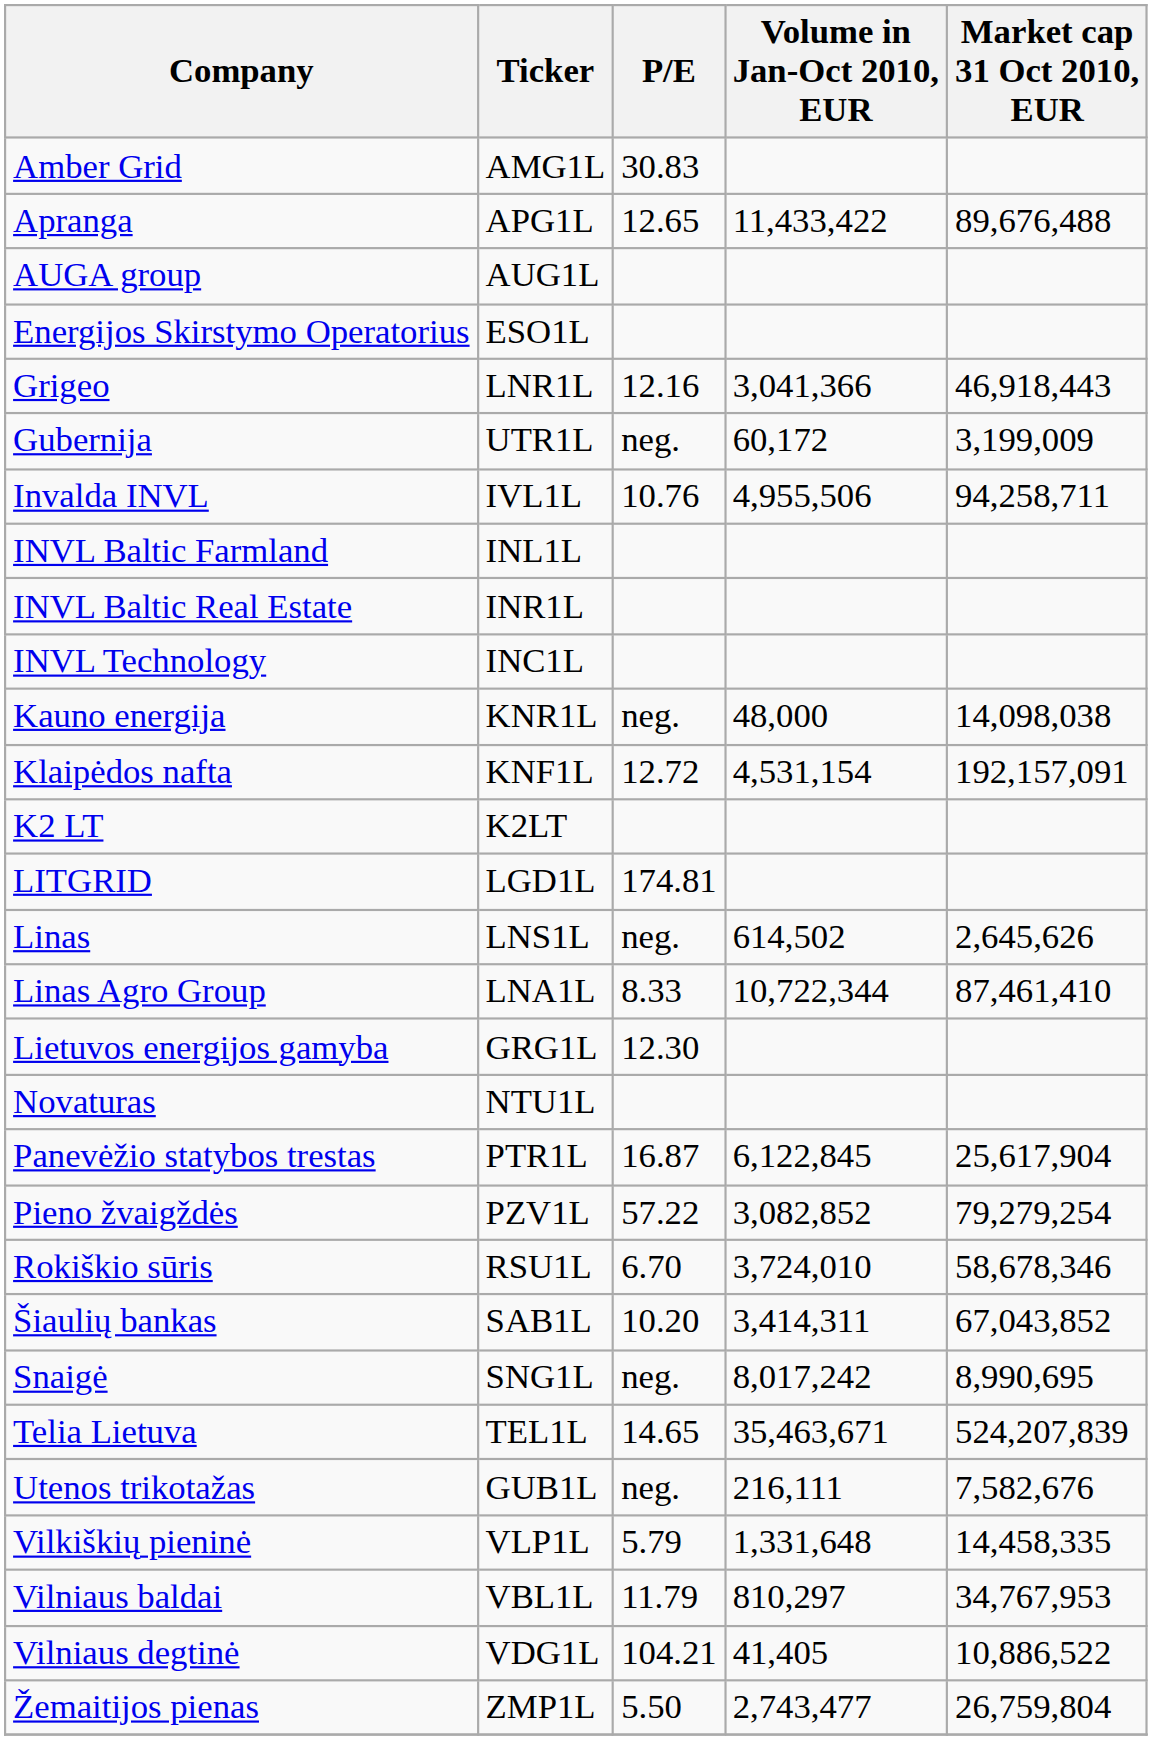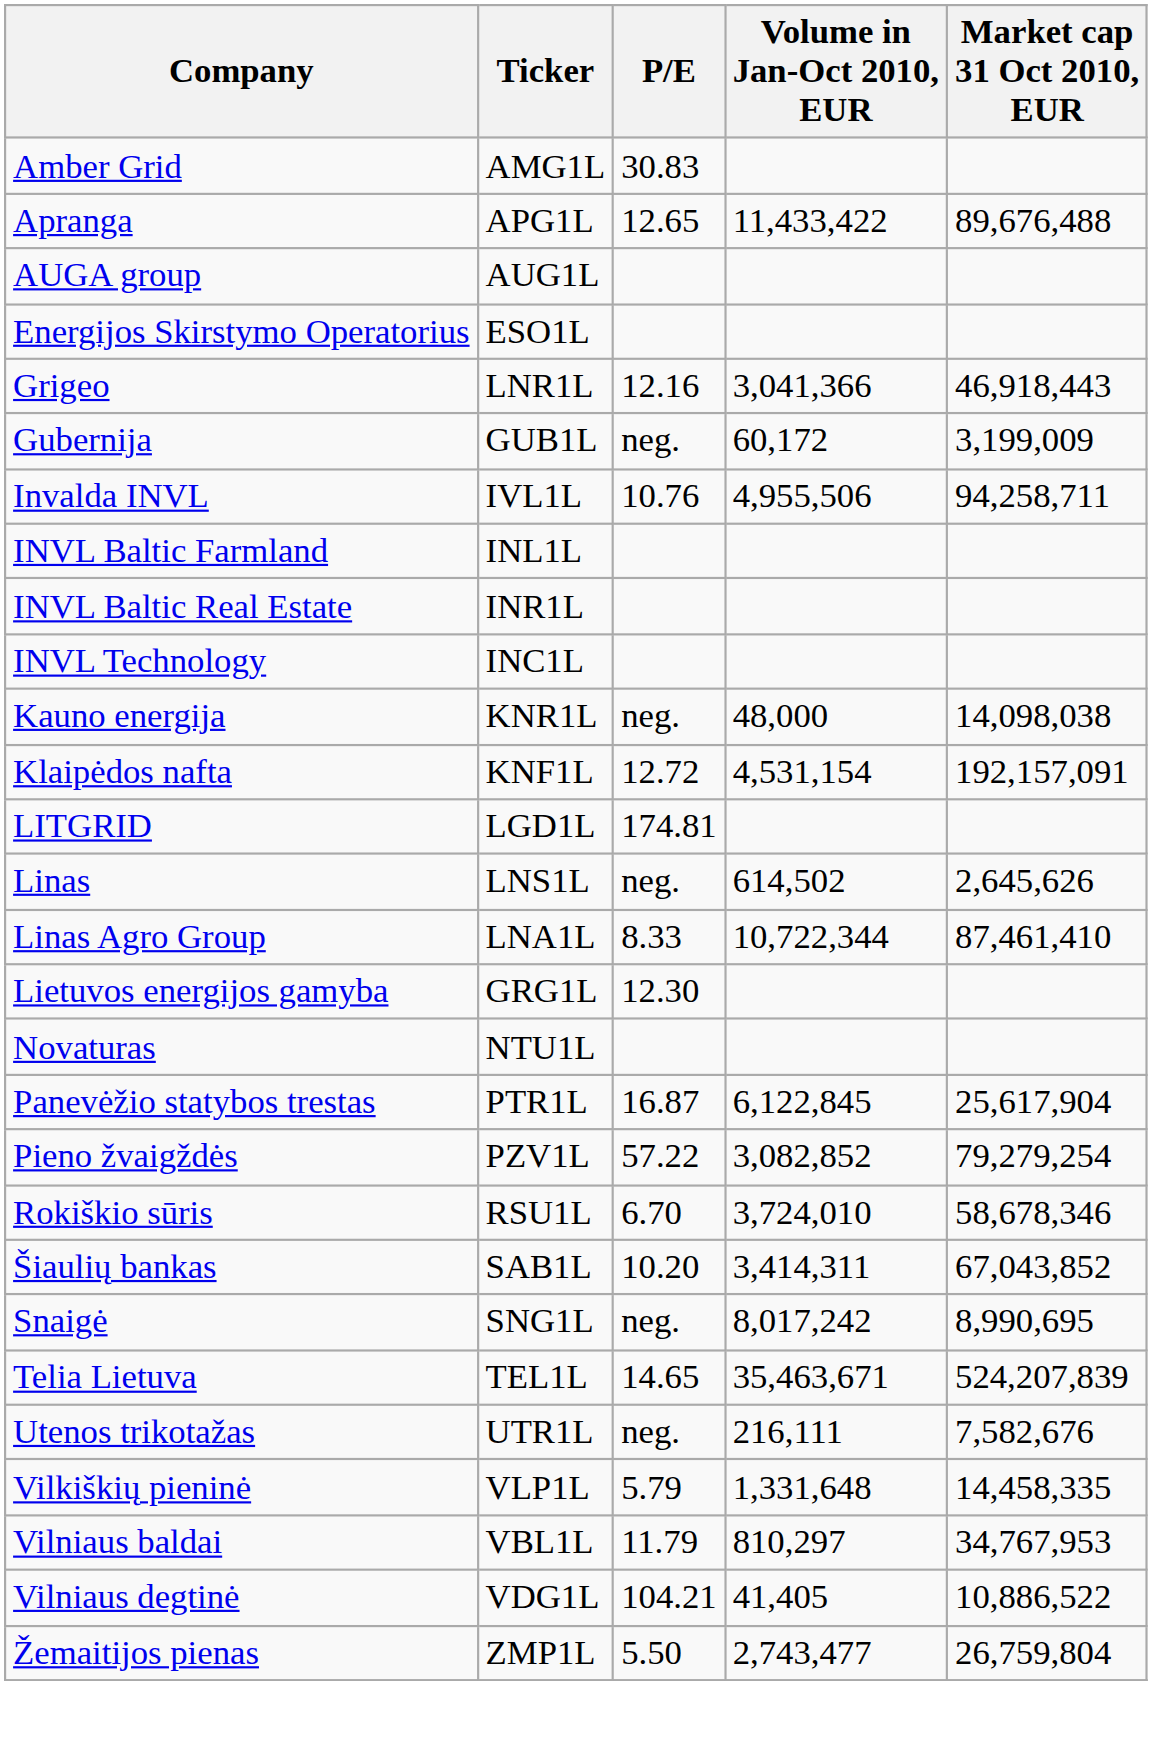Gubernija | Ticker: UTR1L -> GUB1L
- row: K2 LT | K2LT
Utenos trikotažas | Ticker: GUB1L -> UTR1L
